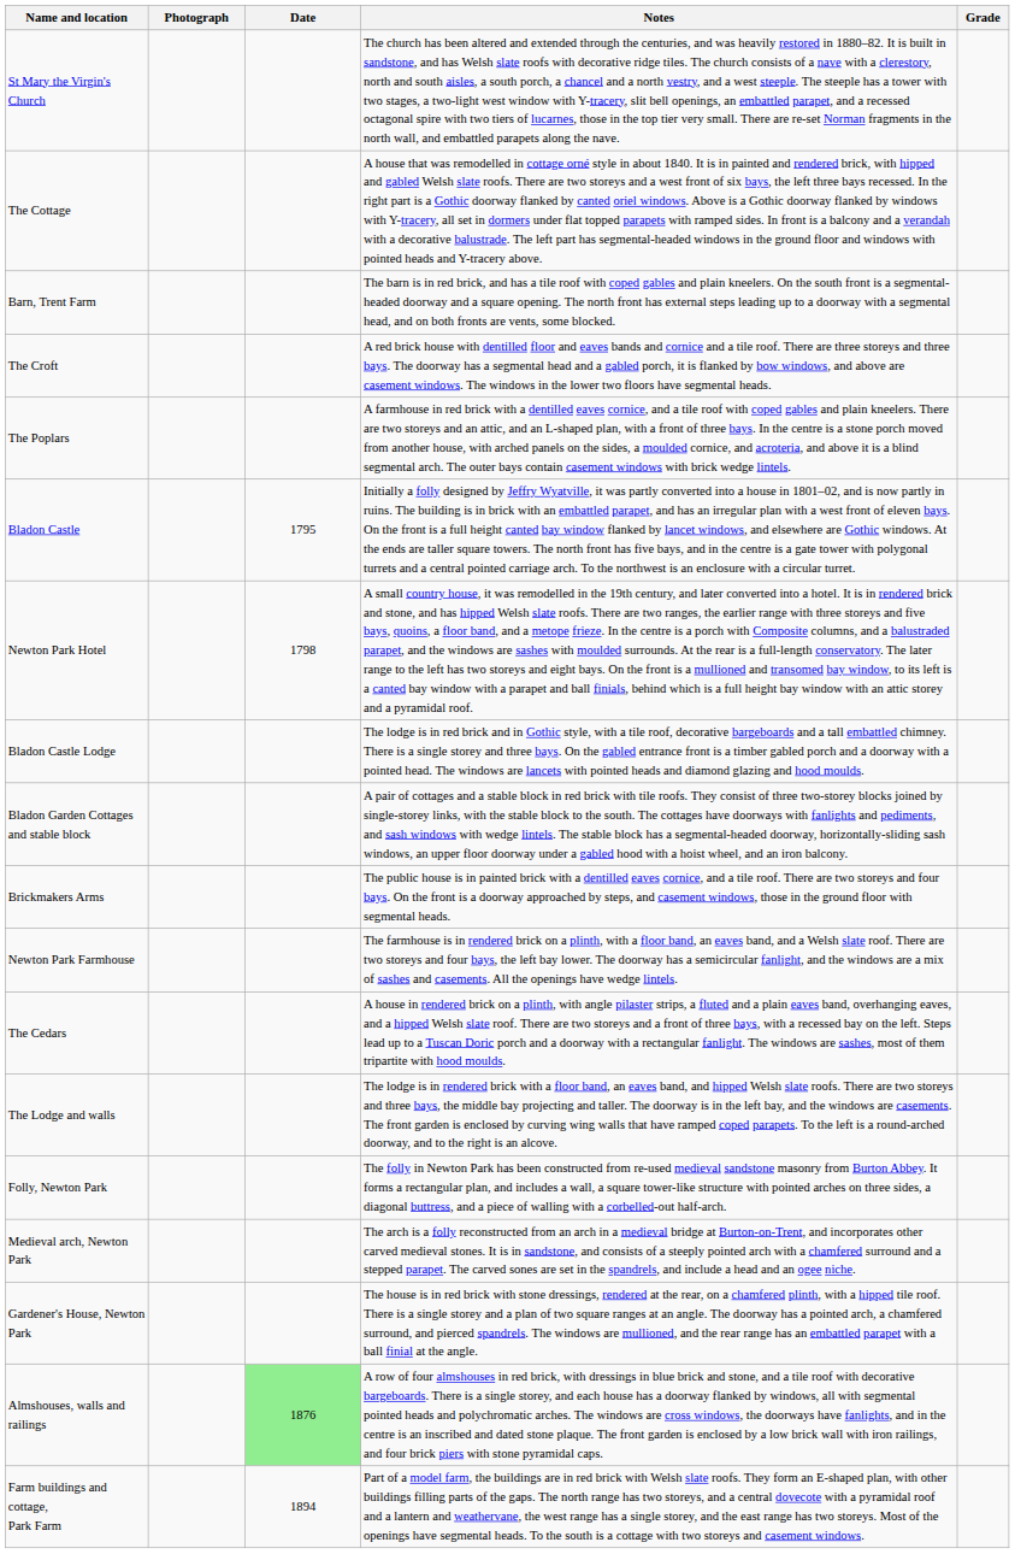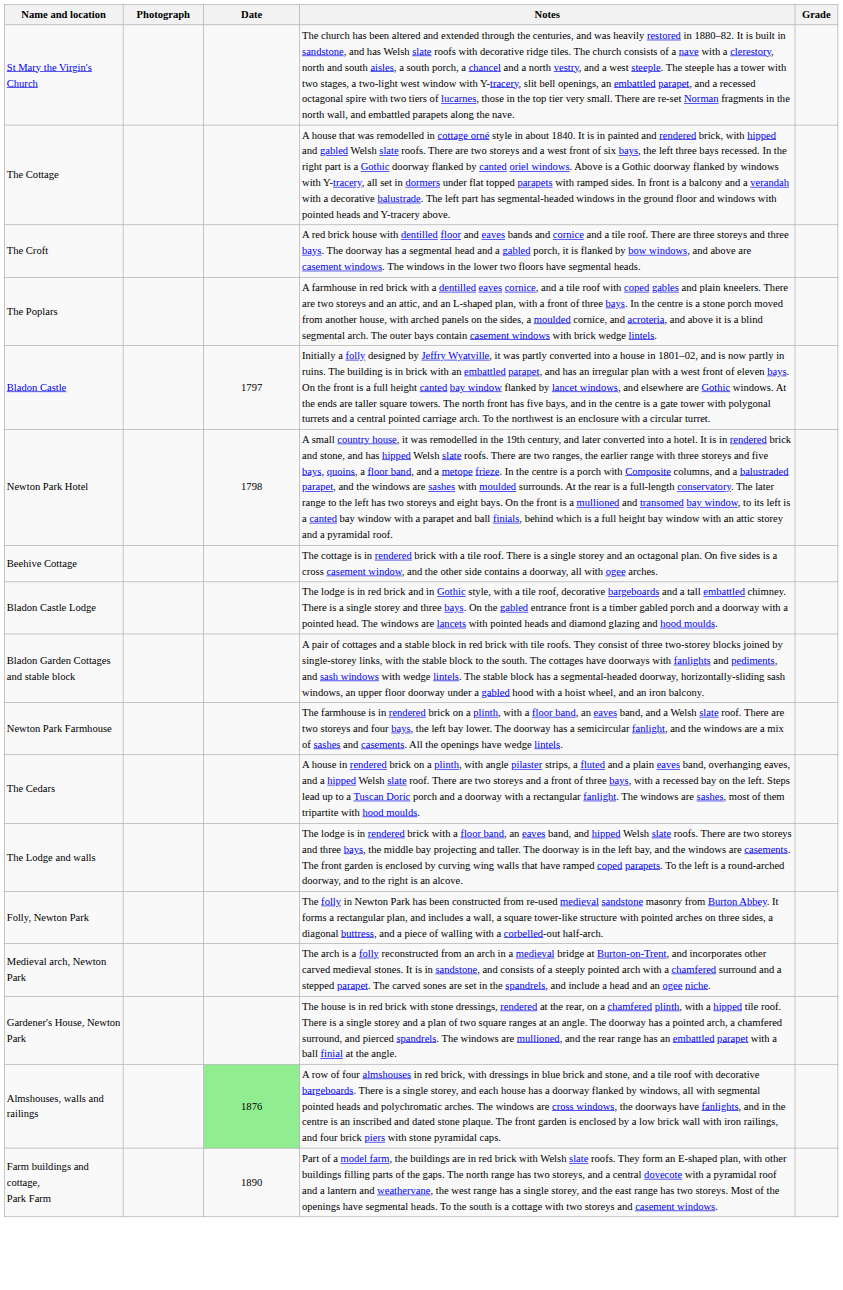- row: Barn, Trent Farm | The barn is in red brick, and has a tile roof with coped gables and plain kneelers. On the south front is a segmental-headed doorway and a square opening. The north front has external steps leading up to a doorway with a segmental head, and on both fronts are vents, some blocked.
Bladon Castle | Date: 1795 -> 1797
+ row: Beehive Cottage | The cottage is in rendered brick with a tile roof. There is a single storey and an octagonal plan. On five sides is a cross casement window, and the other side contains a doorway, all with ogee arches.
- row: Brickmakers Arms | The public house is in painted brick with a dentilled eaves cornice, and a tile roof. There are two storeys and four bays. On the front is a doorway approached by steps, and casement windows, those in the ground floor with segmental heads.
Farm buildings and cottage, Park Farm | Date: 1894 -> 1890
